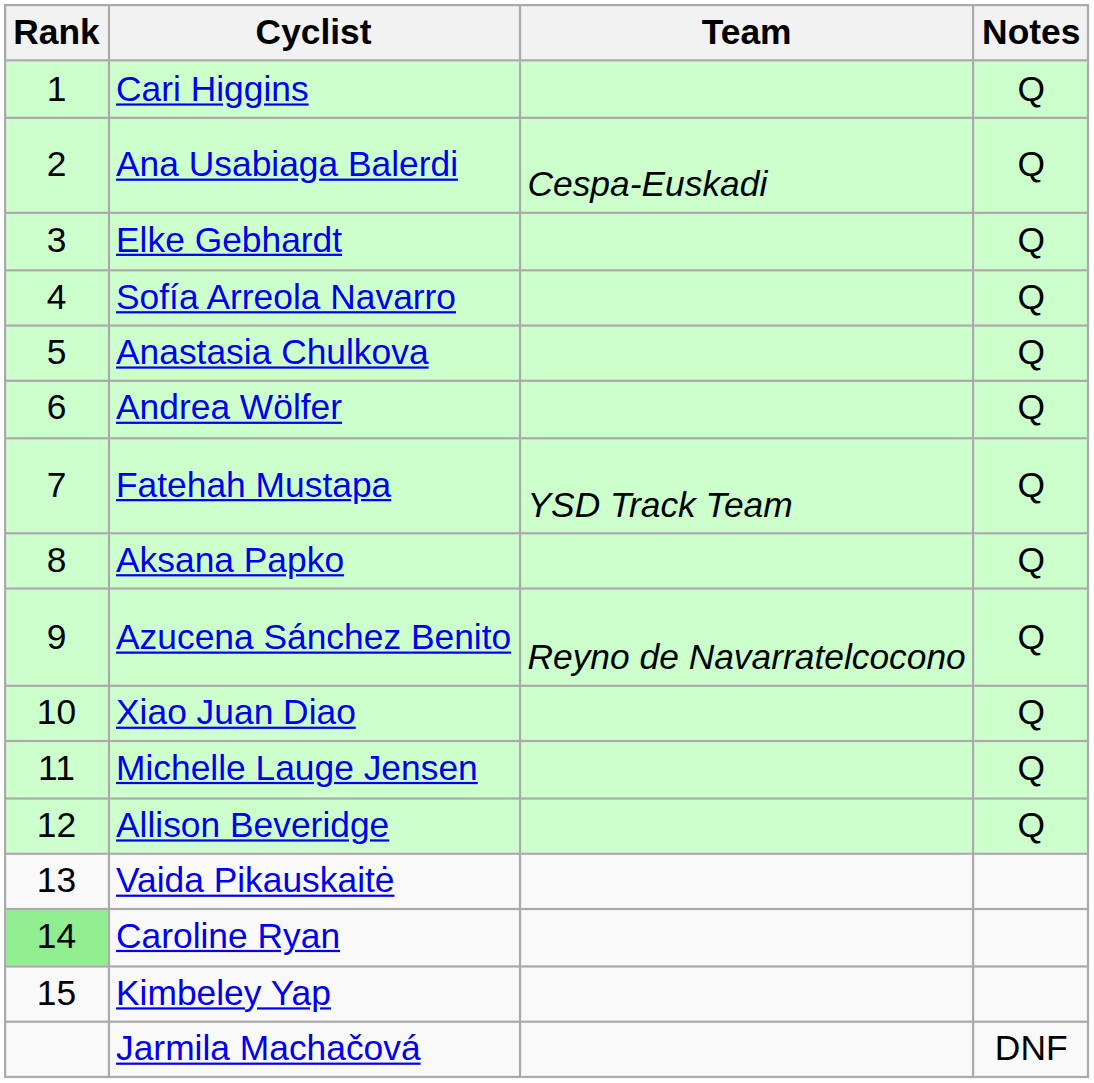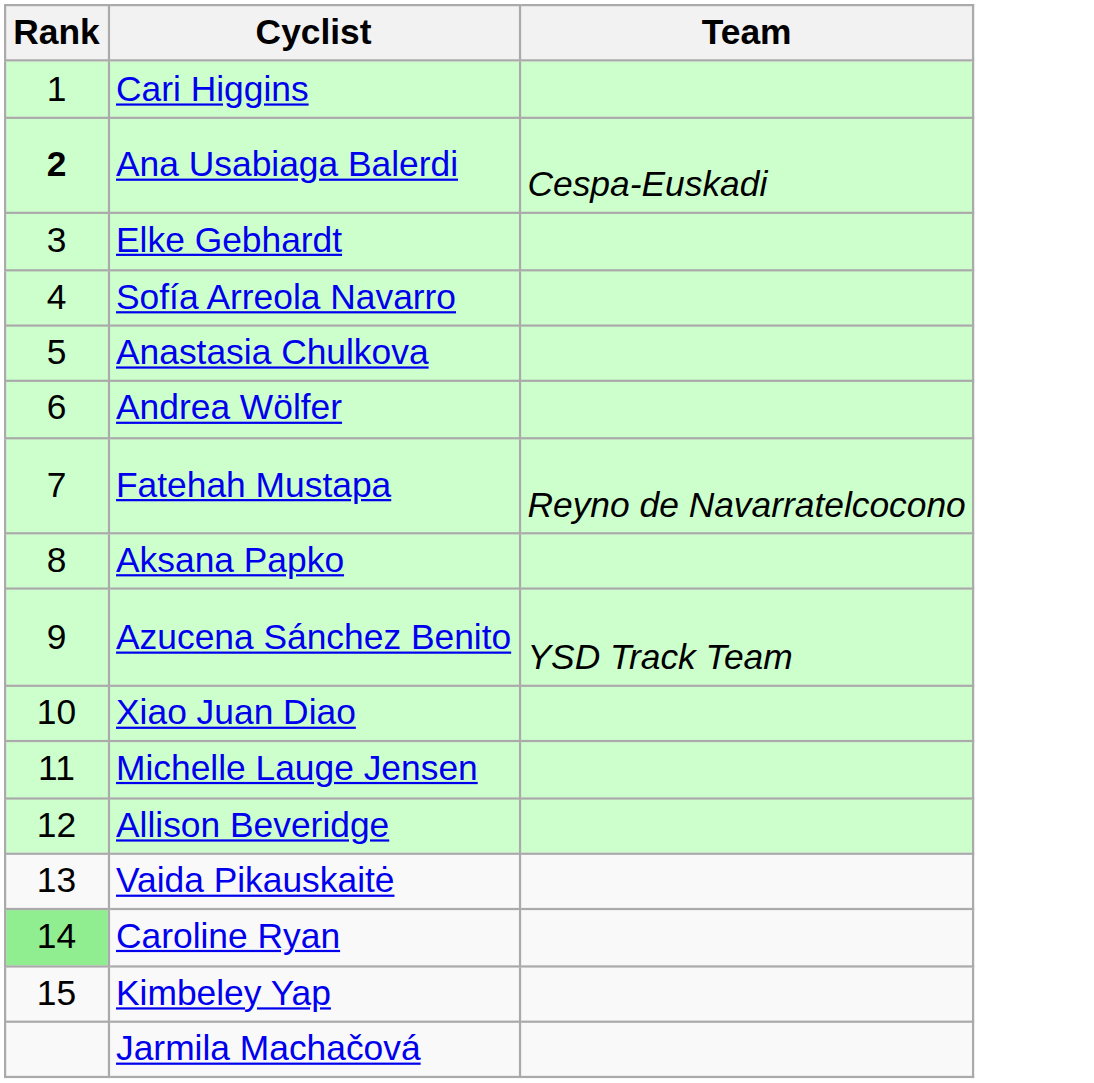- column: Notes | Q | Q | Q | Q | Q | Q | Q | Q | Q | Q | Q | Q | DNF
Ana Usabiaga Balerdi | Rank: normal -> bold
Fatehah Mustapa | Team: YSD Track Team -> Reyno de Navarratelcocono
Azucena Sánchez Benito | Team: Reyno de Navarratelcocono -> YSD Track Team
